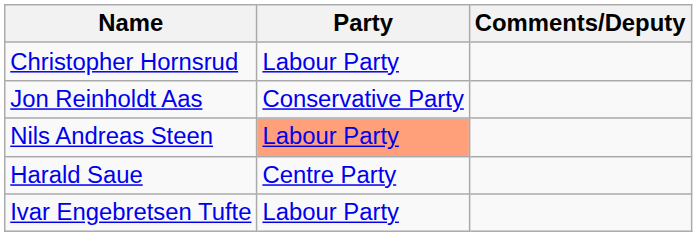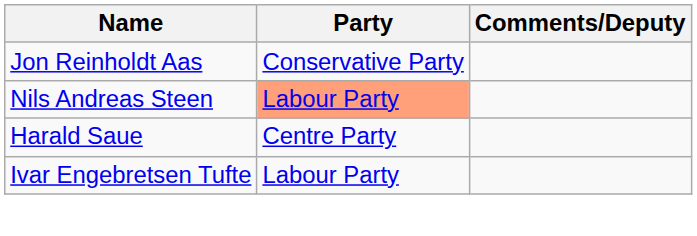- row: Christopher Hornsrud | Labour Party
